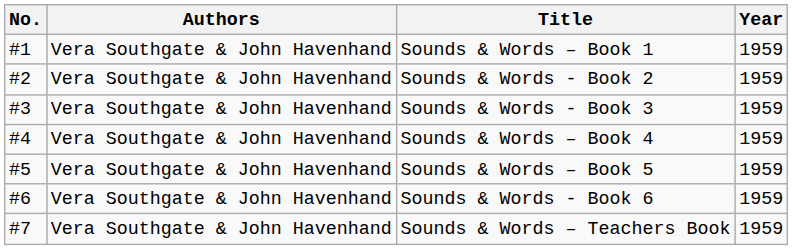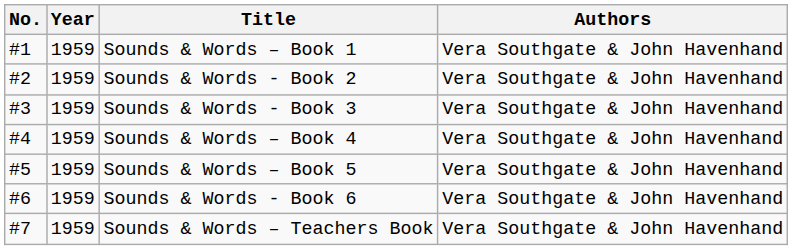columns swapped: Year <-> Authors
